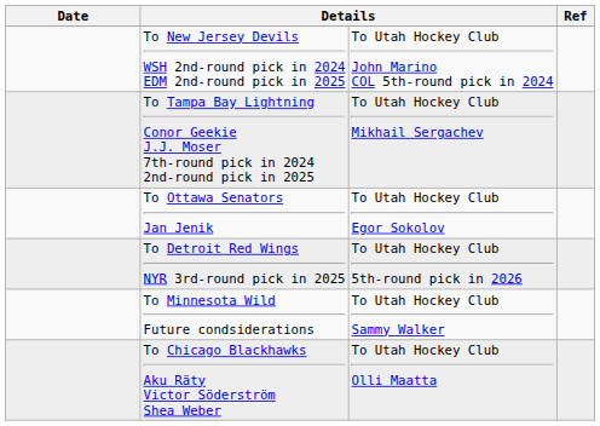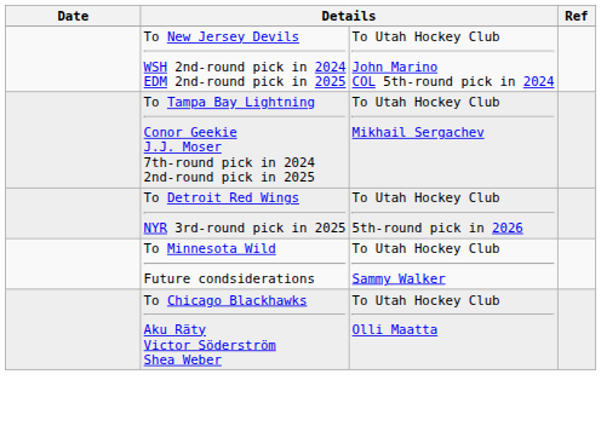- row: To Ottawa Senators Jan Jenik | To Utah Hockey Club Egor Sokolov
